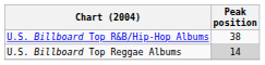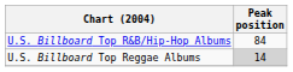U.S. Billboard Top R&B/Hip-Hop Albums | Peak position: 38 -> 84
